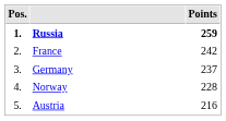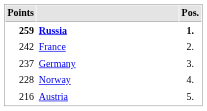columns swapped: Pos. <-> Points
